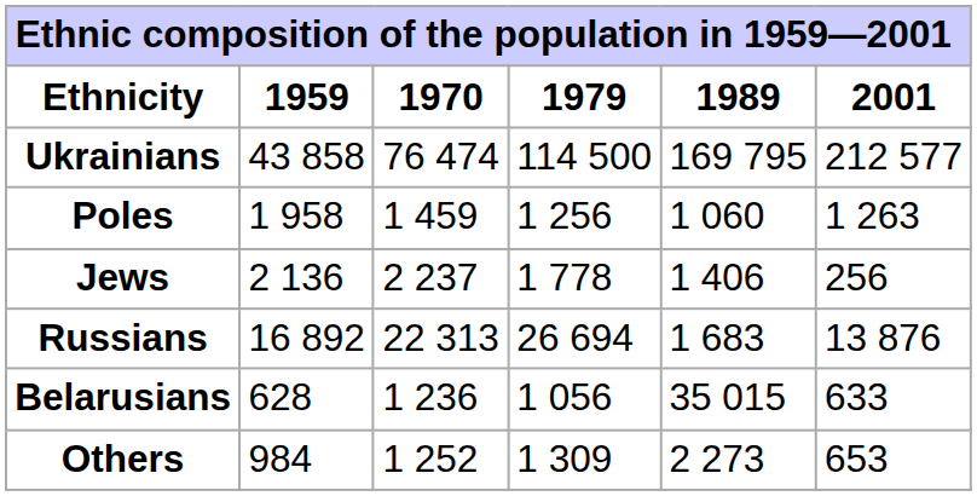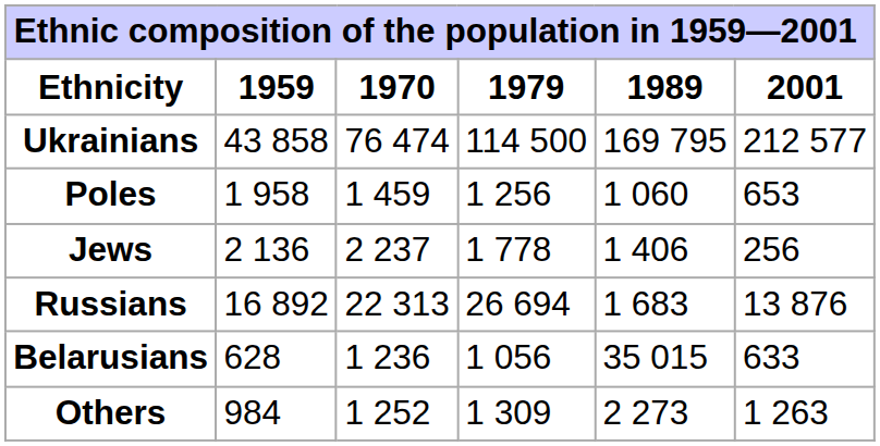Poles | 2001: 1 263 -> 653
Others | 2001: 653 -> 1 263
